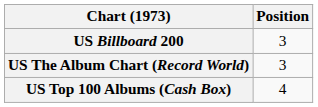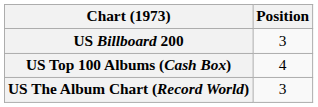rows swapped: US Top 100 Albums (Cash Box) <-> US The Album Chart (Record World)
